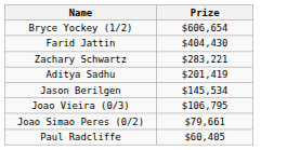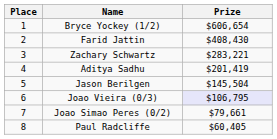+ column: Place | 1 | 2 | 3 | 4 | 5 | 6 | 7 | 8
Farid Jattin | Prize: $404,430 -> $408,430
Jason Berilgen | Prize: $145,534 -> $145,504
Joao Vieira (0/3) | Prize: no background -> lavender background
